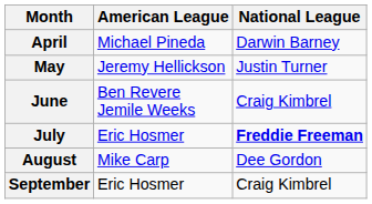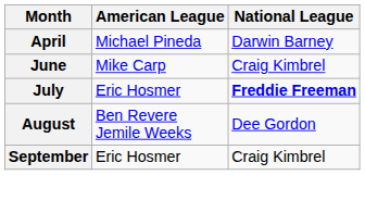- row: May | Jeremy Hellickson | Justin Turner
June | American League: Ben Revere Jemile Weeks -> Mike Carp
August | American League: Mike Carp -> Ben Revere Jemile Weeks
